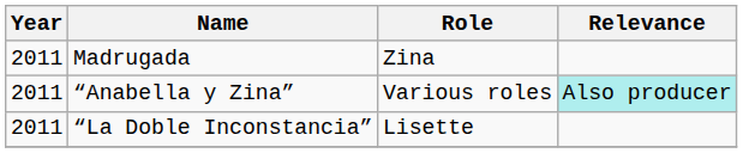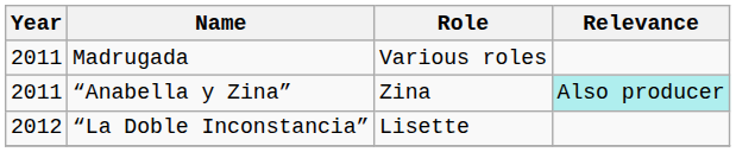Madrugada | Role: Zina -> Various roles
“Anabella y Zina” | Role: Various roles -> Zina
“La Doble Inconstancia” | Year: 2011 -> 2012
